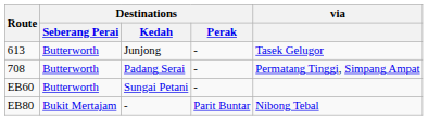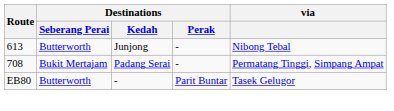613 | via: Tasek Gelugor -> Nibong Tebal
708 | Destinations / Seberang Perai: Butterworth -> Bukit Mertajam
- row: EB60 | Butterworth | Sungai Petani | -
EB80 | Destinations / Seberang Perai: Bukit Mertajam -> Butterworth
EB80 | via: Nibong Tebal -> Tasek Gelugor
